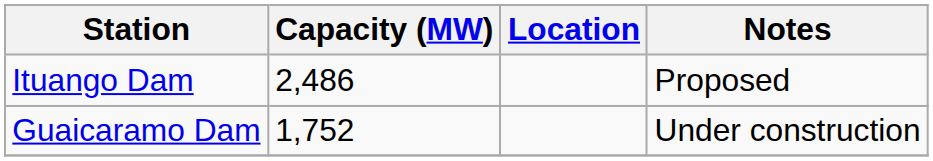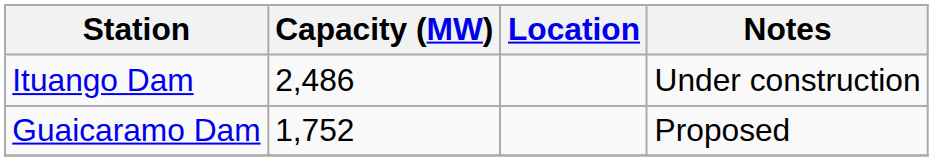Ituango Dam | Notes: Proposed -> Under construction
Guaicaramo Dam | Notes: Under construction -> Proposed
